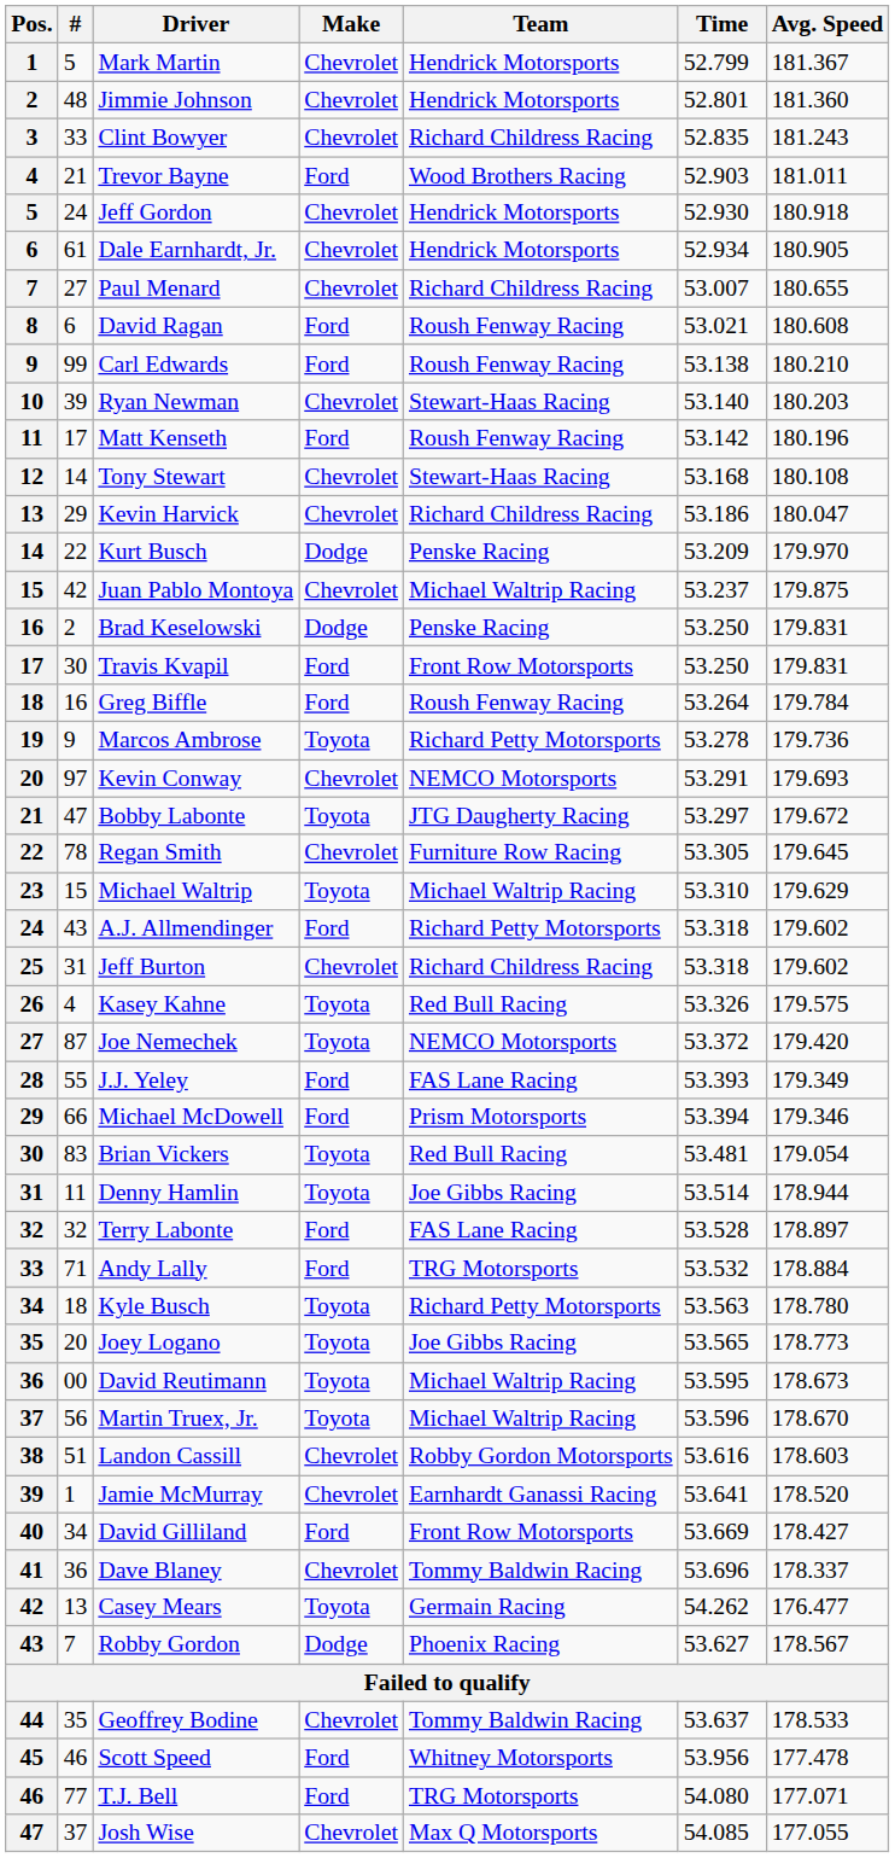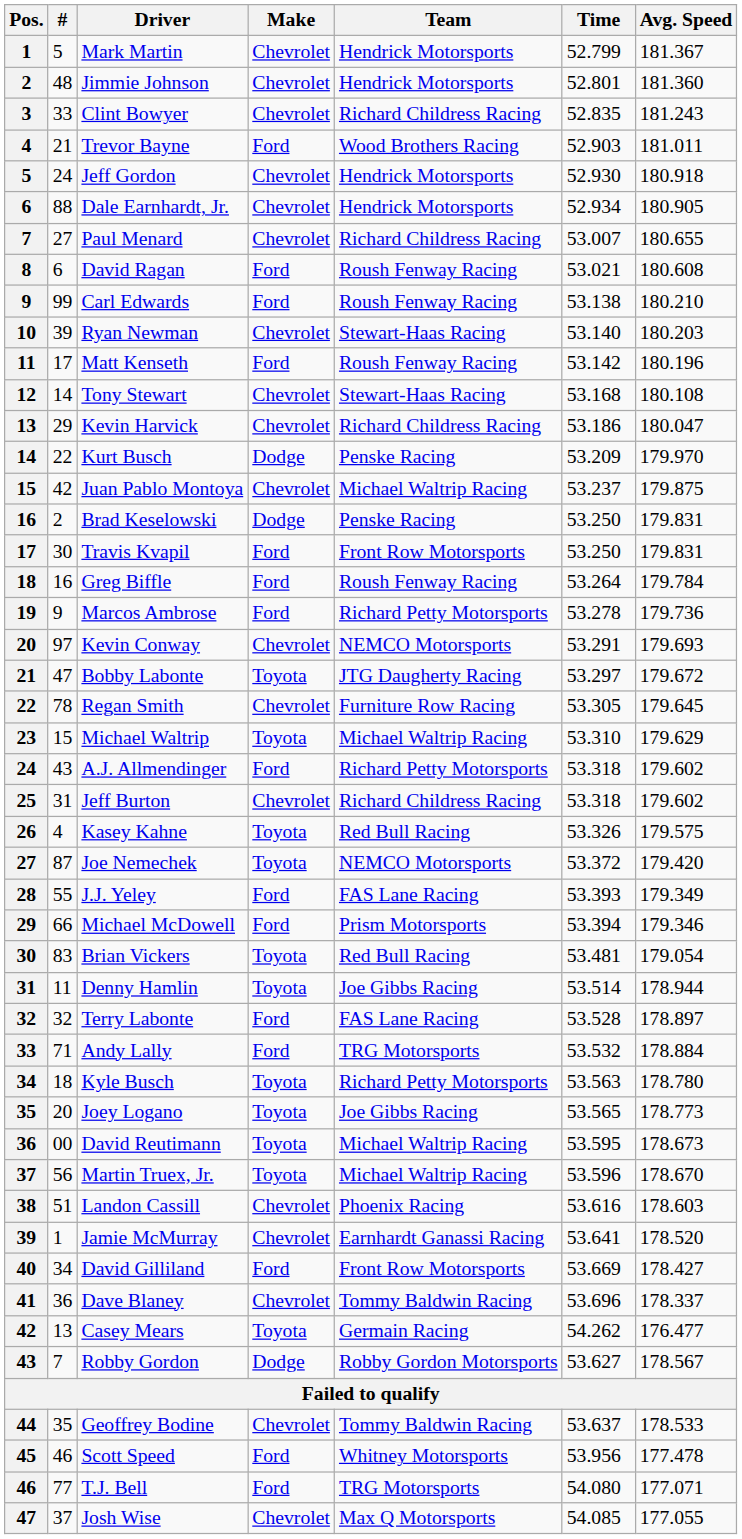Dale Earnhardt, Jr. | #: 61 -> 88
Marcos Ambrose | Make: Toyota -> Ford
Landon Cassill | Team: Robby Gordon Motorsports -> Phoenix Racing
Robby Gordon | Team: Phoenix Racing -> Robby Gordon Motorsports
